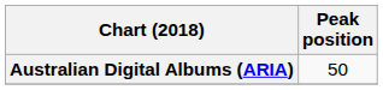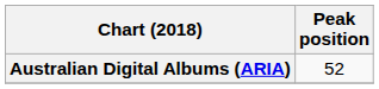Australian Digital Albums (ARIA) | Peak position: 50 -> 52
